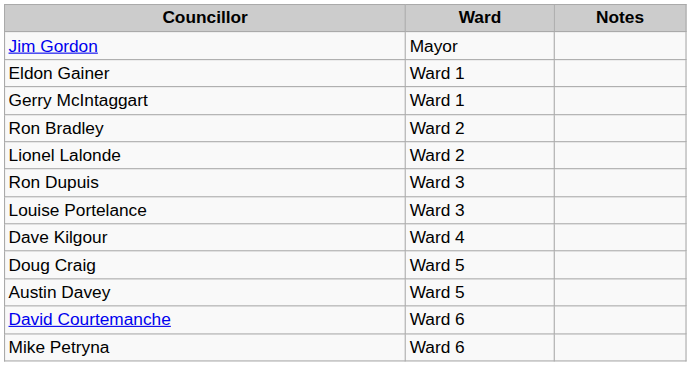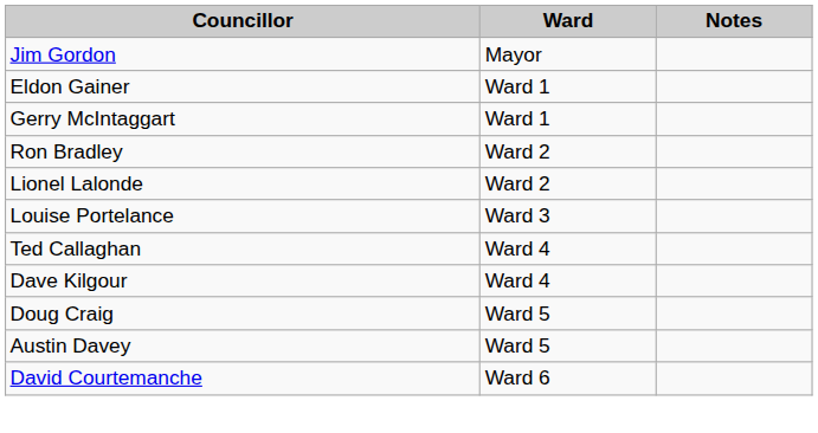- row: Ron Dupuis | Ward 3
+ row: Ted Callaghan | Ward 4
- row: Mike Petryna | Ward 6
